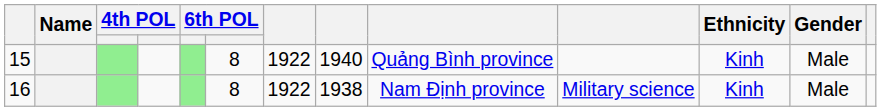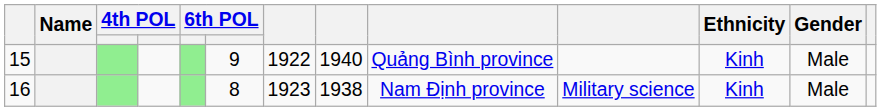15 | column 6: 8 -> 9
16 | column 7: 1922 -> 1923
